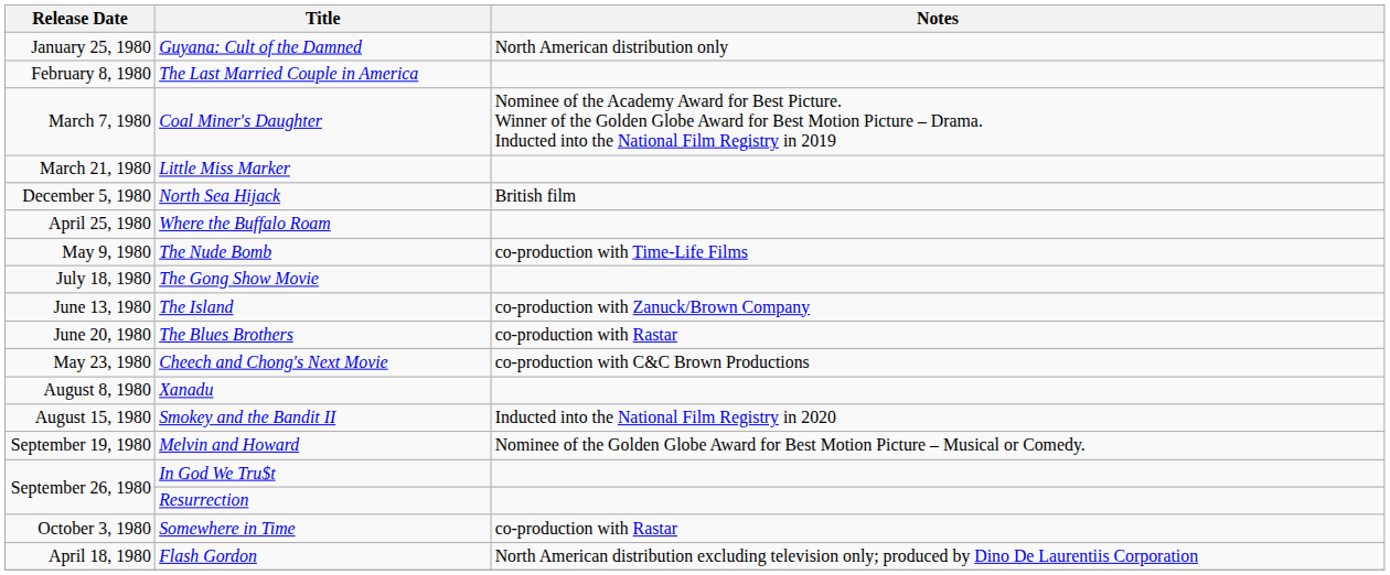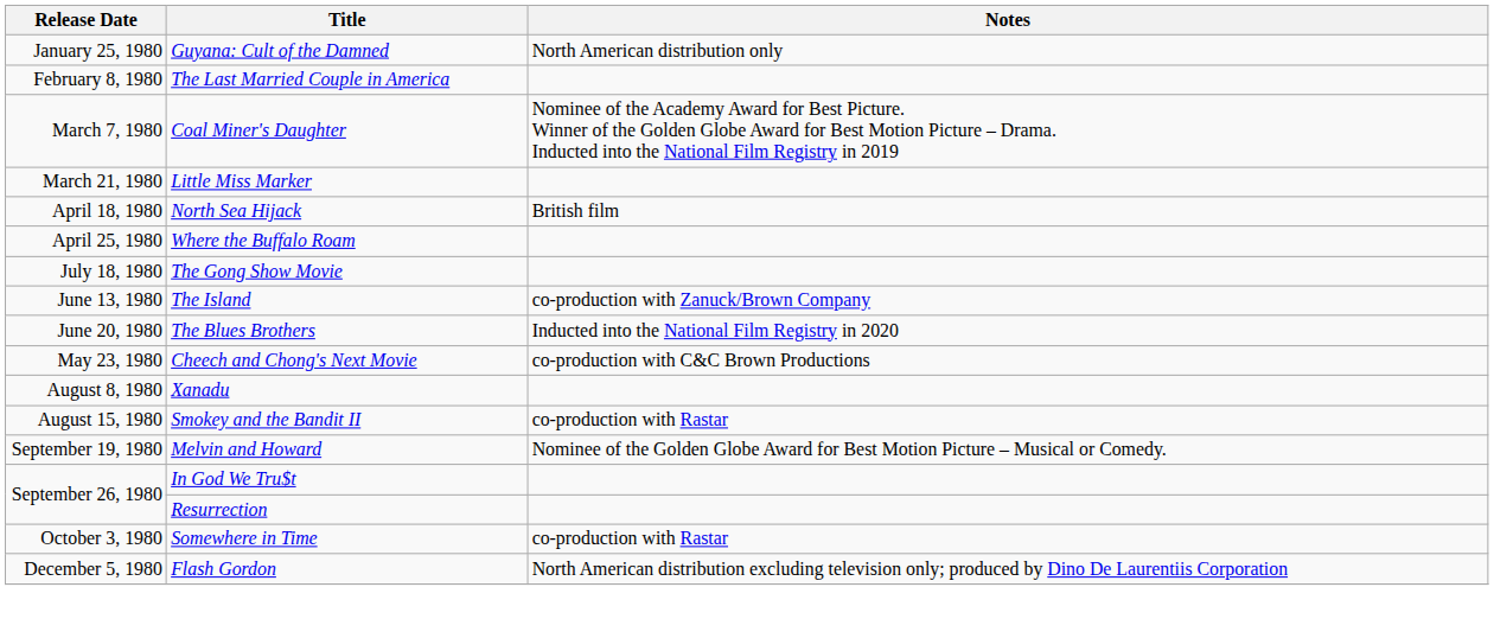North Sea Hijack | Release Date: December 5, 1980 -> April 18, 1980
- row: May 9, 1980 | The Nude Bomb | co-production with Time-Life Films
The Blues Brothers | Notes: co-production with Rastar -> Inducted into the National Film Registry in 2020
Smokey and the Bandit II | Notes: Inducted into the National Film Registry in 2020 -> co-production with Rastar
Flash Gordon | Release Date: April 18, 1980 -> December 5, 1980
